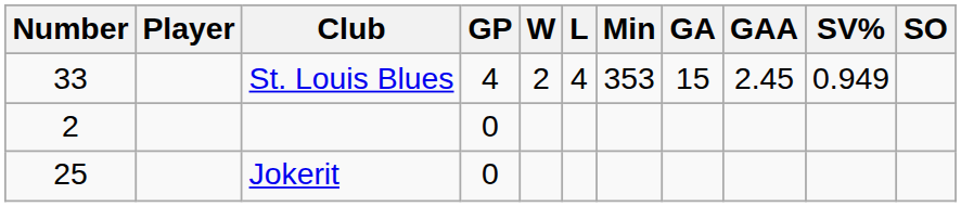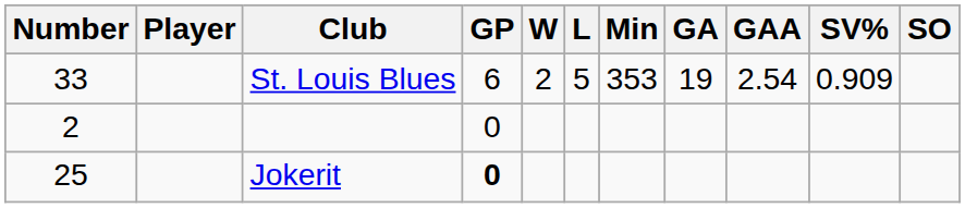St. Louis Blues | GP: 4 -> 6
St. Louis Blues | L: 4 -> 5
St. Louis Blues | GA: 15 -> 19
St. Louis Blues | GAA: 2.45 -> 2.54
St. Louis Blues | SV%: 0.949 -> 0.909
Jokerit | GP: normal -> bold
